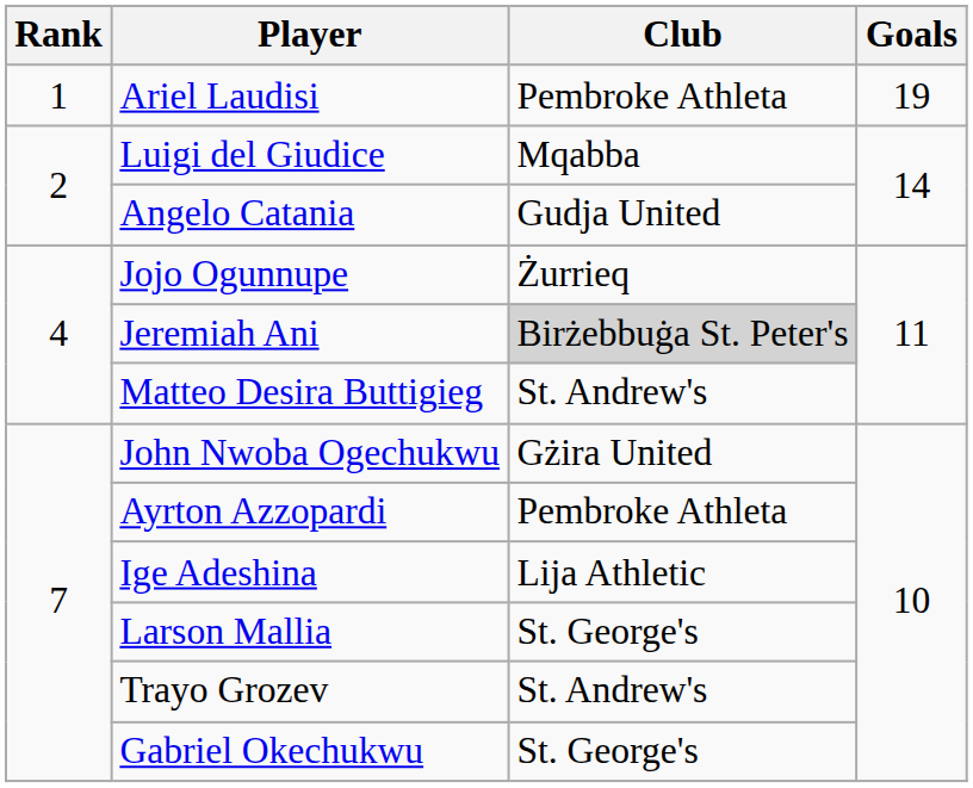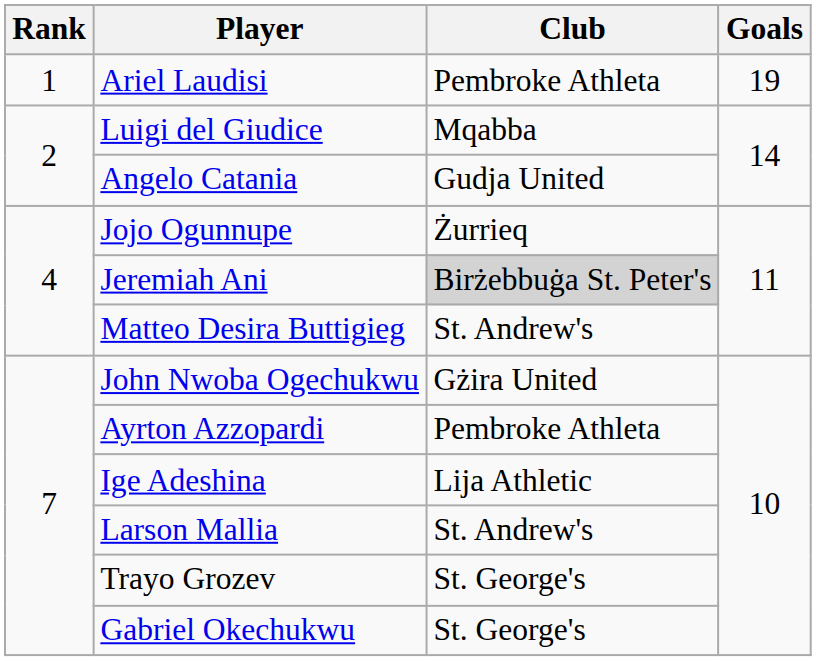Larson Mallia | Club: St. George's -> St. Andrew's
Trayo Grozev | Club: St. Andrew's -> St. George's
